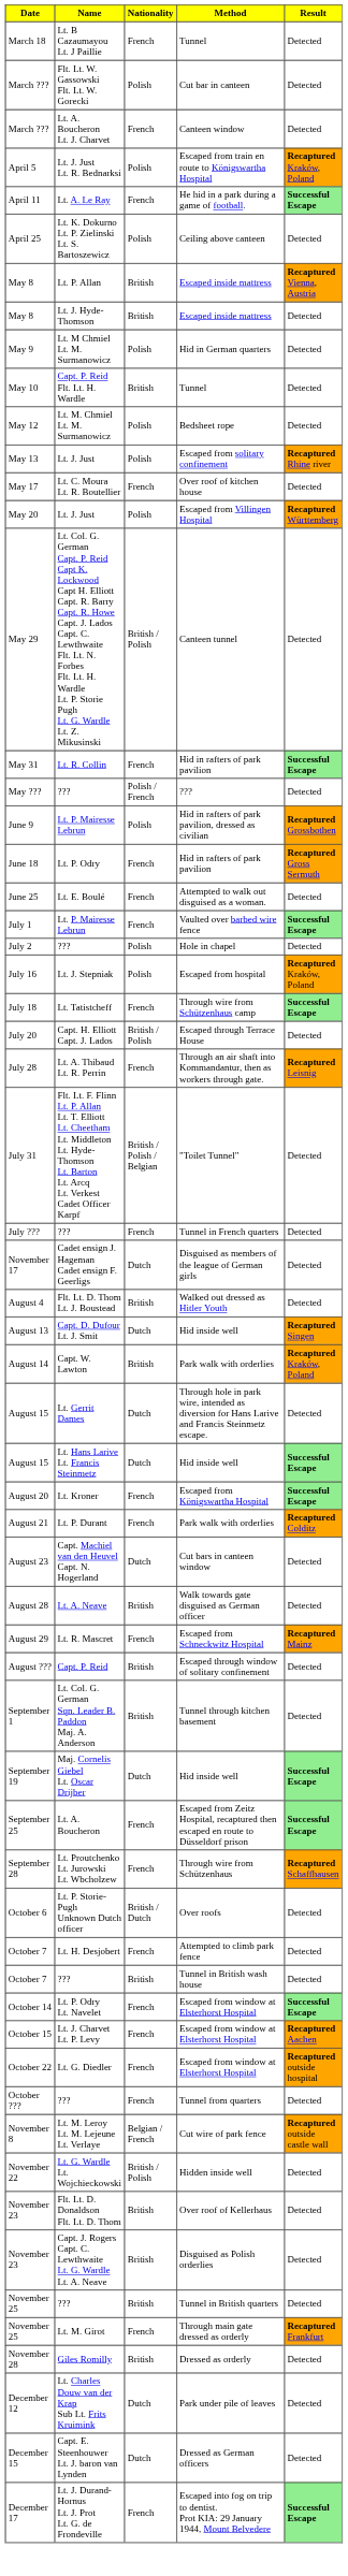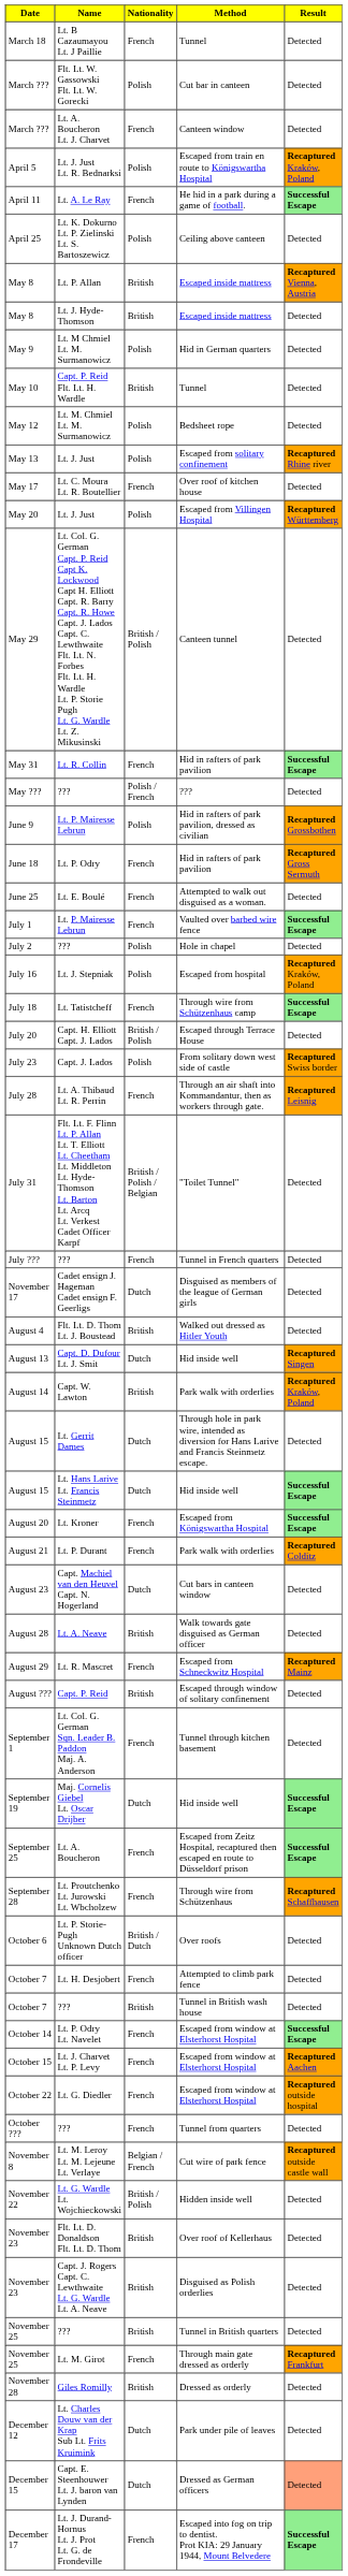+ row: July 23 | Capt. J. Lados | Polish | From solitary down west side of castle | Recaptured Swiss border
September 1 | Nationality: British -> French
December 15 | Result: no background -> lightsalmon background
